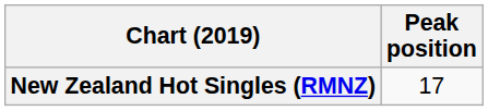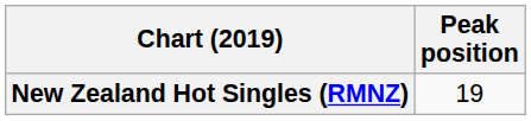New Zealand Hot Singles (RMNZ) | Peak position: 17 -> 19
